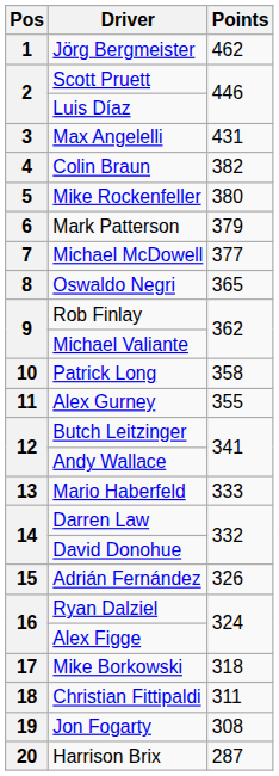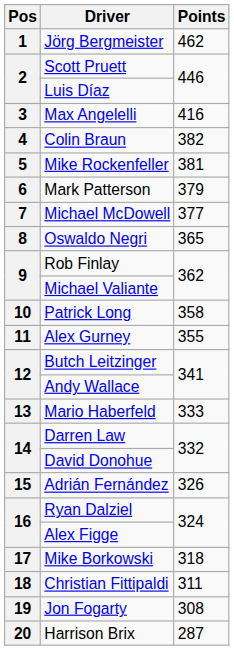Max Angelelli | Points: 431 -> 416
Mike Rockenfeller | Points: 380 -> 381
